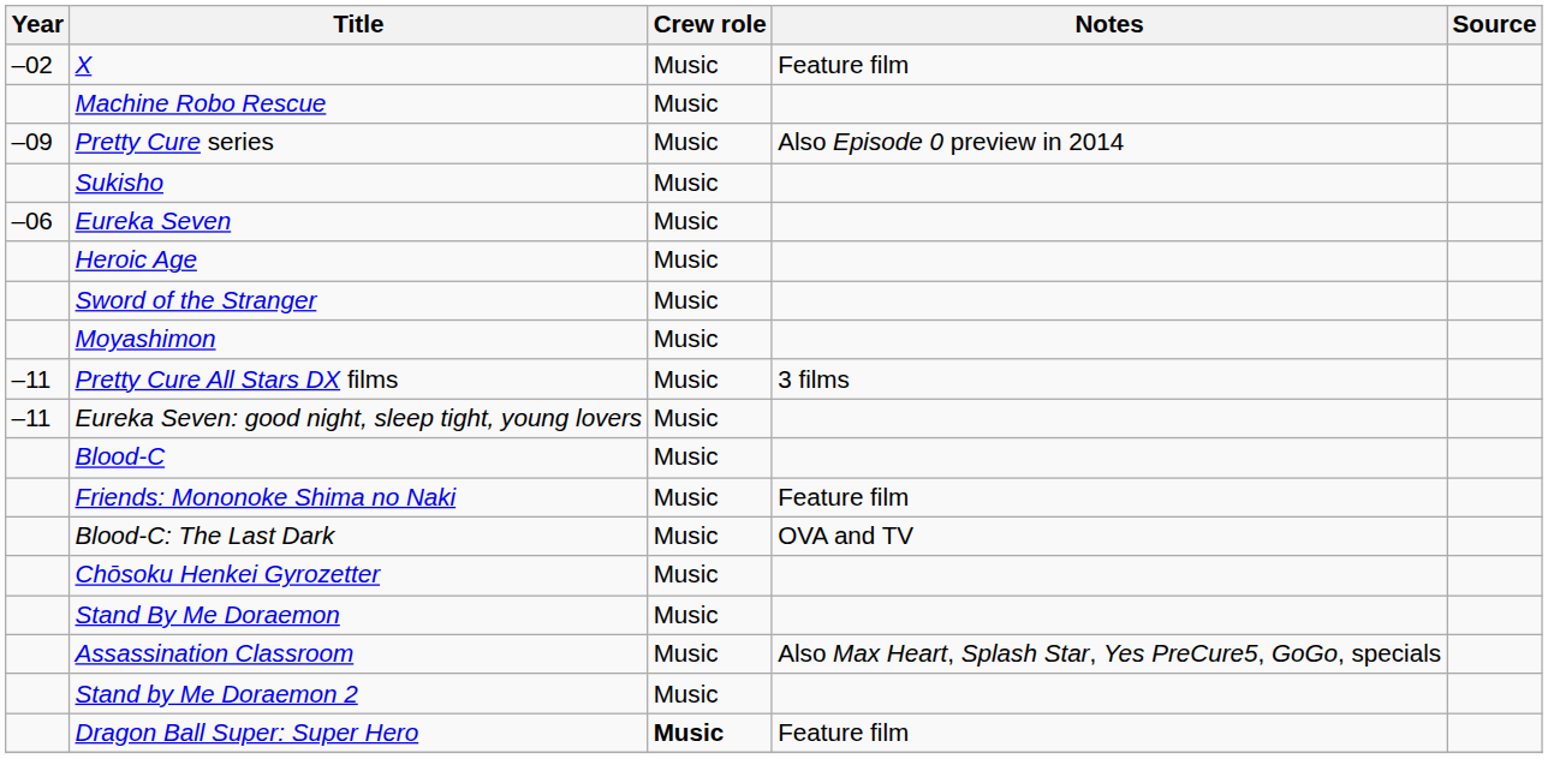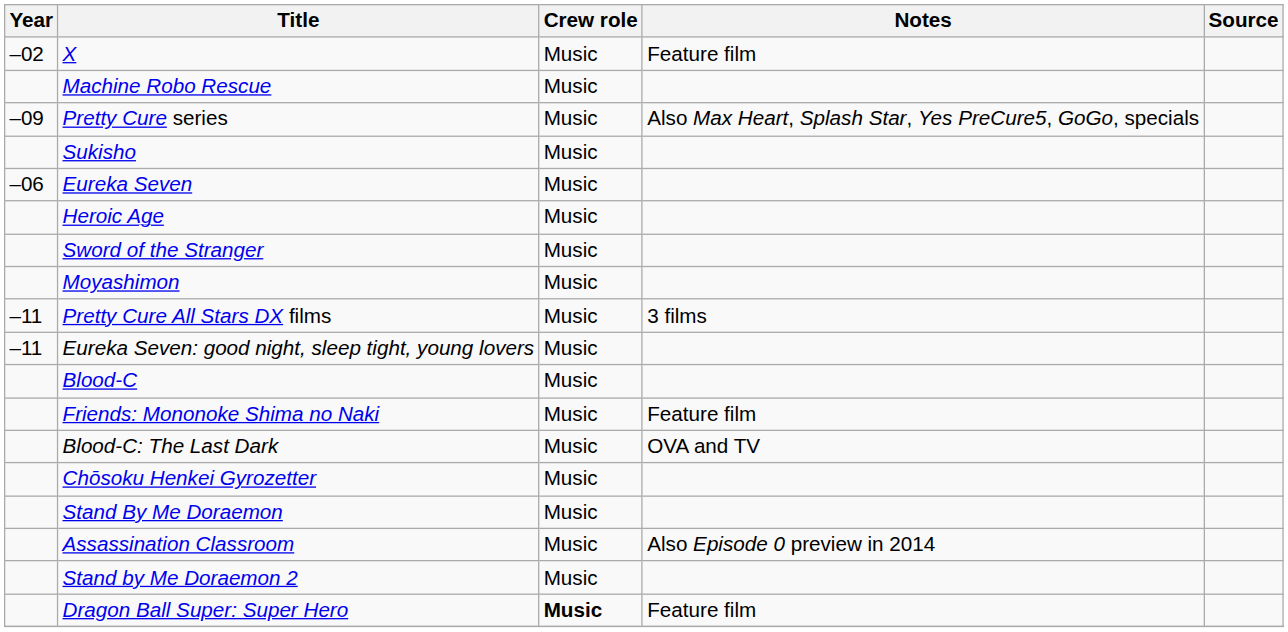Pretty Cure series | Notes: Also Episode 0 preview in 2014 -> Also Max Heart, Splash Star, Yes PreCure5, GoGo, specials
Assassination Classroom | Notes: Also Max Heart, Splash Star, Yes PreCure5, GoGo, specials -> Also Episode 0 preview in 2014
